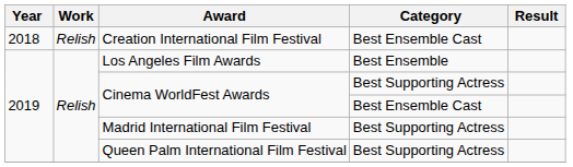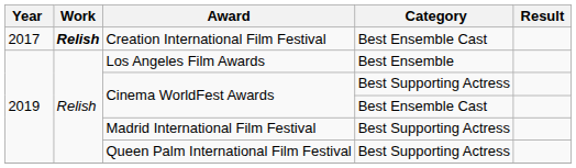Creation International Film Festival | Year: 2018 -> 2017
Creation International Film Festival | Work: normal -> bold
